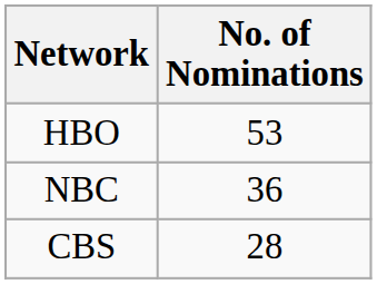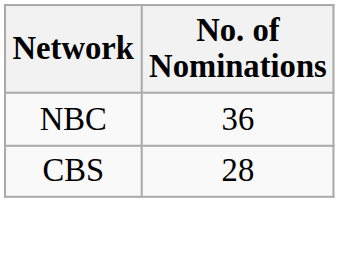- row: HBO | 53
